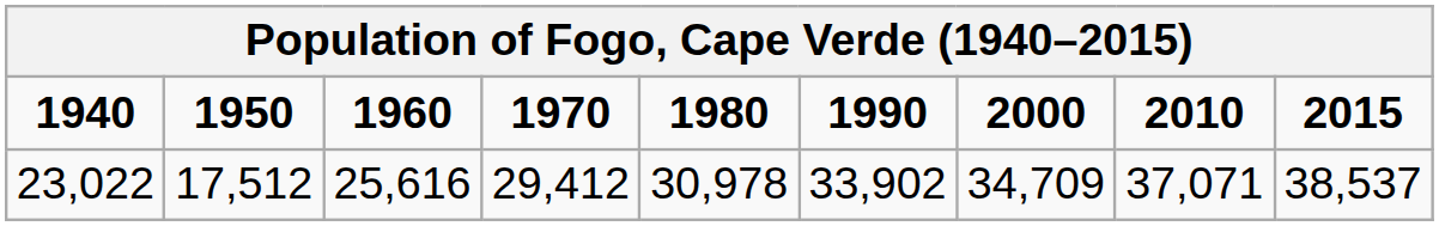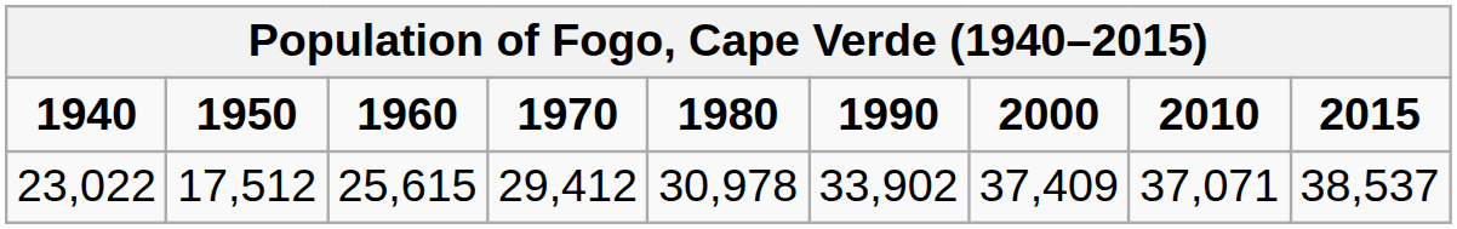23,022 | 1960: 25,616 -> 25,615
23,022 | 2000: 34,709 -> 37,409
